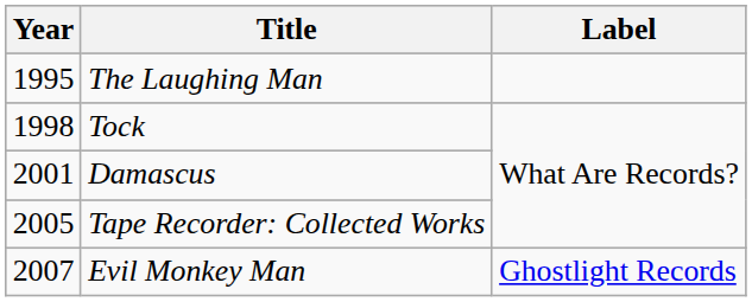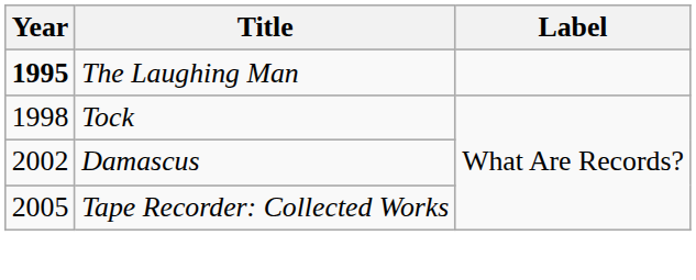The Laughing Man | Year: normal -> bold
Damascus | Year: 2001 -> 2002
- row: 2007 | Evil Monkey Man | Ghostlight Records
